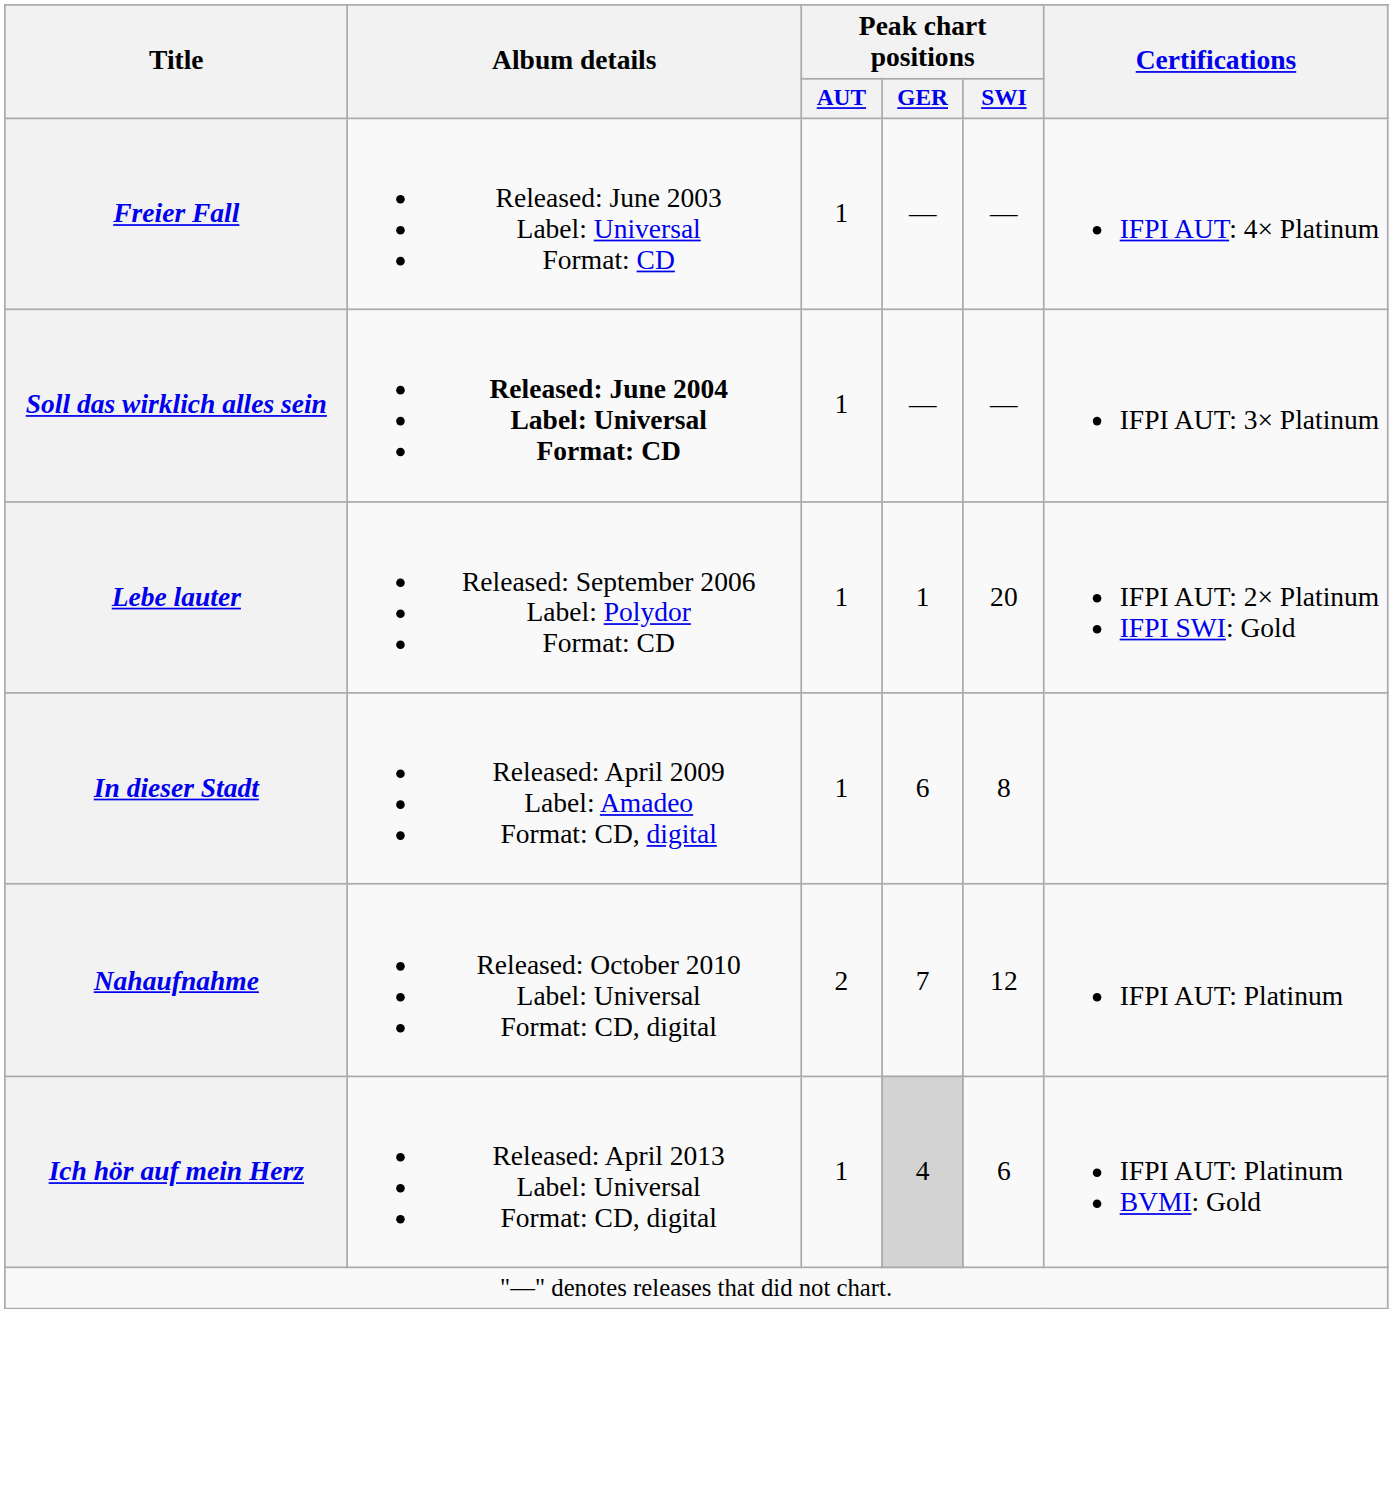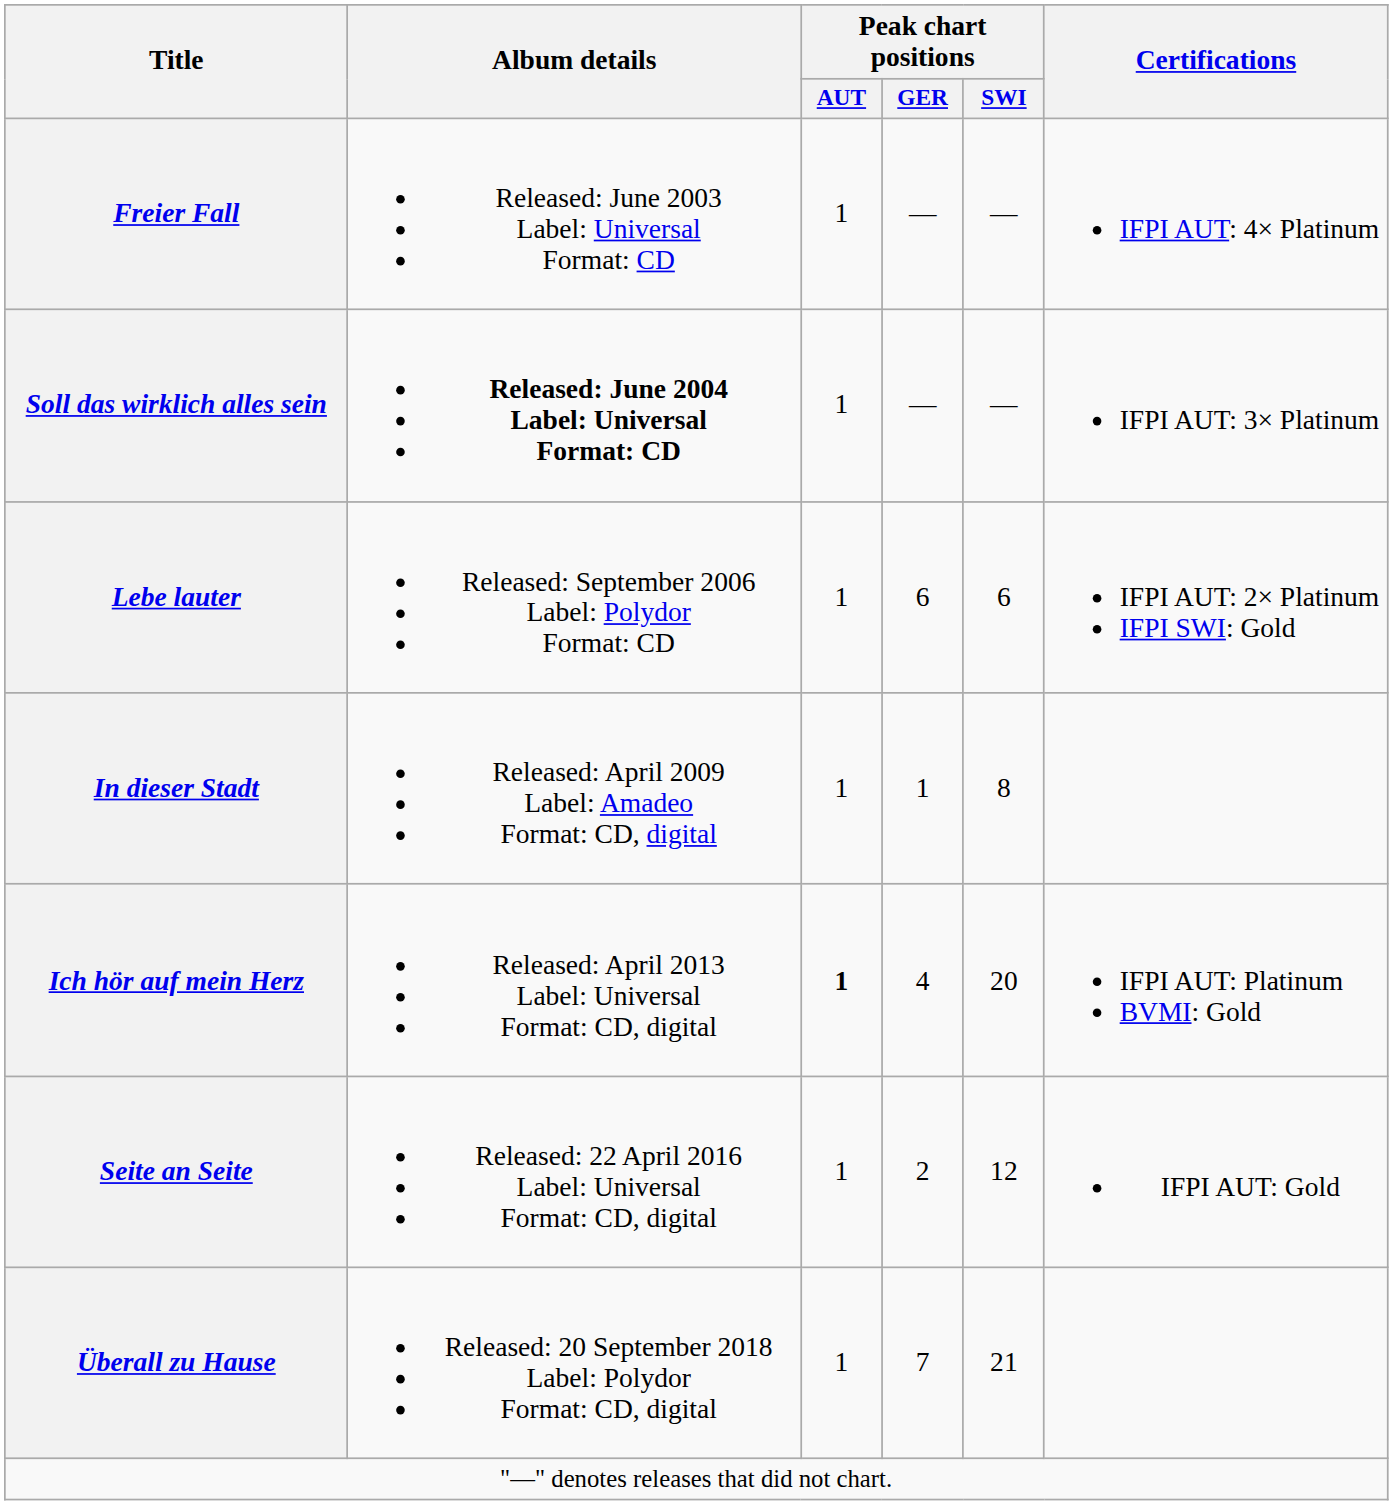Lebe lauter | Peak chart positions / GER: 1 -> 6
Lebe lauter | Peak chart positions / SWI: 20 -> 6
In dieser Stadt | Peak chart positions / GER: 6 -> 1
- row: Nahaufnahme | Released: October 2010 Label: Universal Format: CD, digital | 2 | 7 | 12 | IFPI AUT: Platinum
Ich hör auf mein Herz | Peak chart positions / AUT: normal -> bold
Ich hör auf mein Herz | Peak chart positions / GER: lightgrey background -> no background
Ich hör auf mein Herz | Peak chart positions / SWI: 6 -> 20
+ row: Seite an Seite | Released: 22 April 2016 Label: Universal Format: CD, digital | 1 | 2 | 12 | IFPI AUT: Gold
+ row: Überall zu Hause | Released: 20 September 2018 Label: Polydor Format: CD, digital | 1 | 7 | 21
